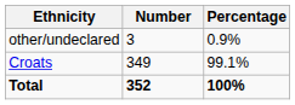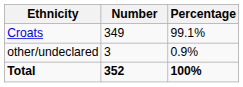rows swapped: Croats <-> other/undeclared
